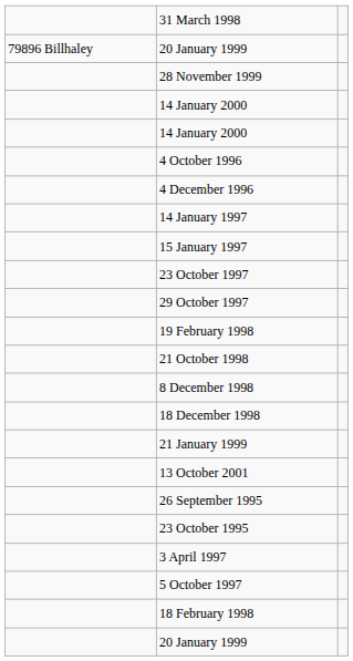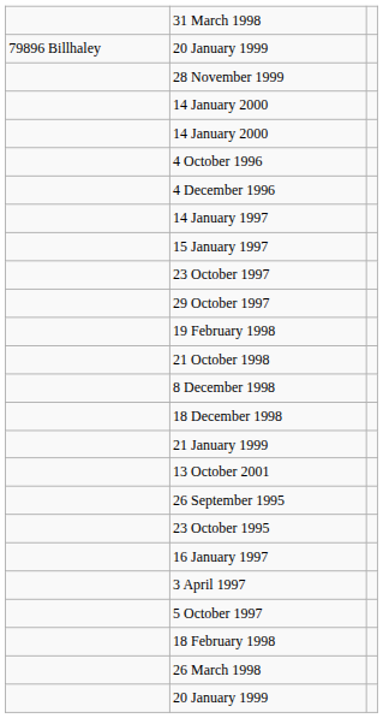+ row: 16 January 1997
+ row: 26 March 1998
